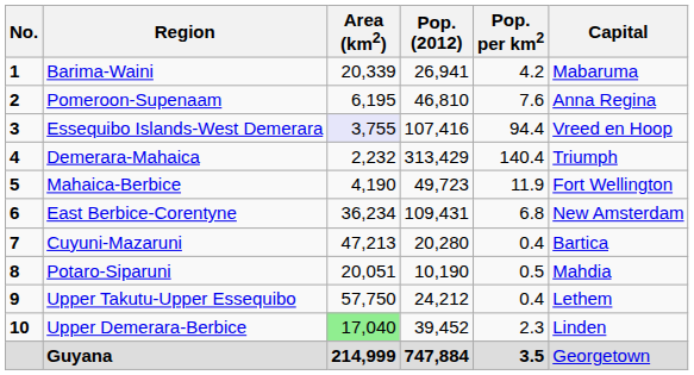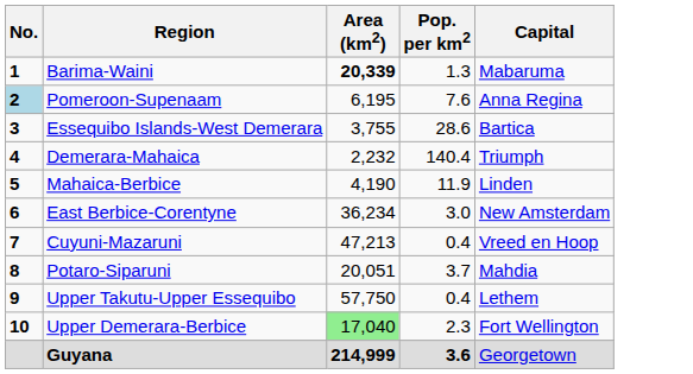- column: Pop. (2012) | 26,941 | 46,810 | 107,416 | 313,429 | 49,723 | 109,431 | 20,280 | 10,190 | 24,212 | 39,452 | 747,884
Barima-Waini | Area (km2): normal -> bold
Barima-Waini | Pop. per km2: 4.2 -> 1.3
Pomeroon-Supenaam | No.: no background -> lightblue background
Essequibo Islands-West Demerara | Area (km2): lavender background -> no background
Essequibo Islands-West Demerara | Pop. per km2: 94.4 -> 28.6
Essequibo Islands-West Demerara | Capital: Vreed en Hoop -> Bartica
Mahaica-Berbice | Capital: Fort Wellington -> Linden
East Berbice-Corentyne | Pop. per km2: 6.8 -> 3.0
Cuyuni-Mazaruni | Capital: Bartica -> Vreed en Hoop
Potaro-Siparuni | Pop. per km2: 0.5 -> 3.7
Upper Demerara-Berbice | Capital: Linden -> Fort Wellington
Guyana | Pop. per km2: 3.5 -> 3.6
